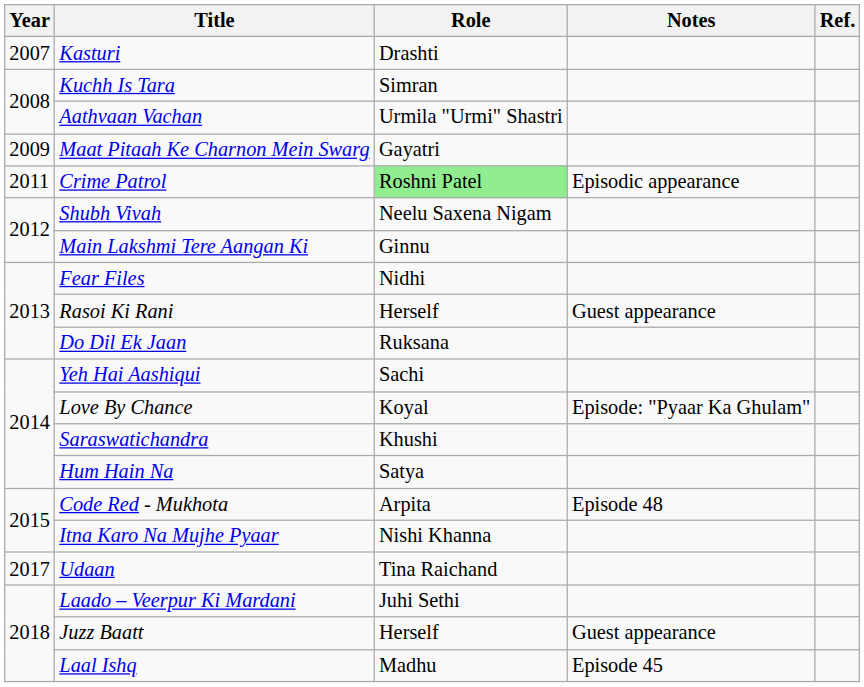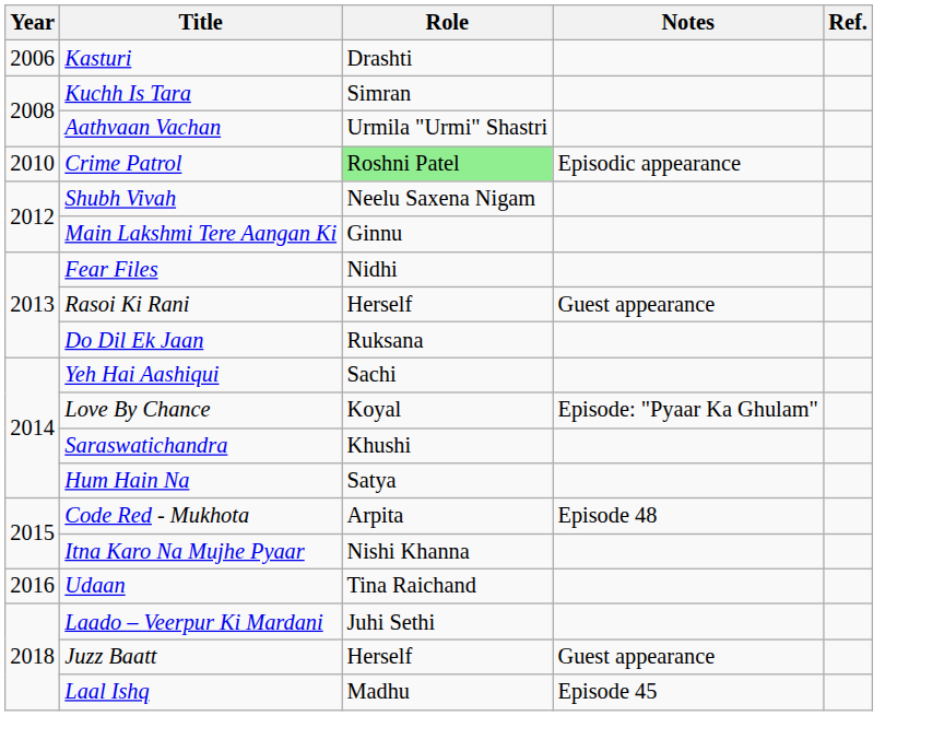Kasturi | Year: 2007 -> 2006
- row: 2009 | Maat Pitaah Ke Charnon Mein Swarg | Gayatri
Crime Patrol | Year: 2011 -> 2010
Udaan | Year: 2017 -> 2016
